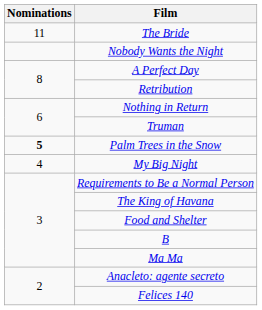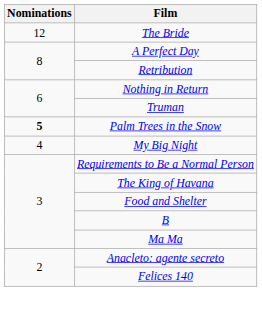The Bride | Nominations: 11 -> 12
- row: Nobody Wants the Night
